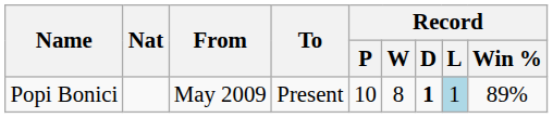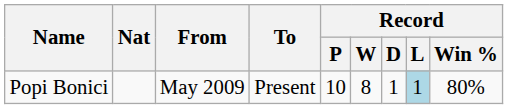Popi Bonici | Record / D: bold -> normal
Popi Bonici | Record / Win %: 89% -> 80%
